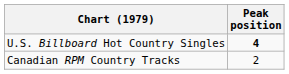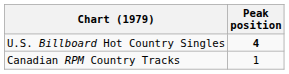Canadian RPM Country Tracks | Peak position: 2 -> 1
